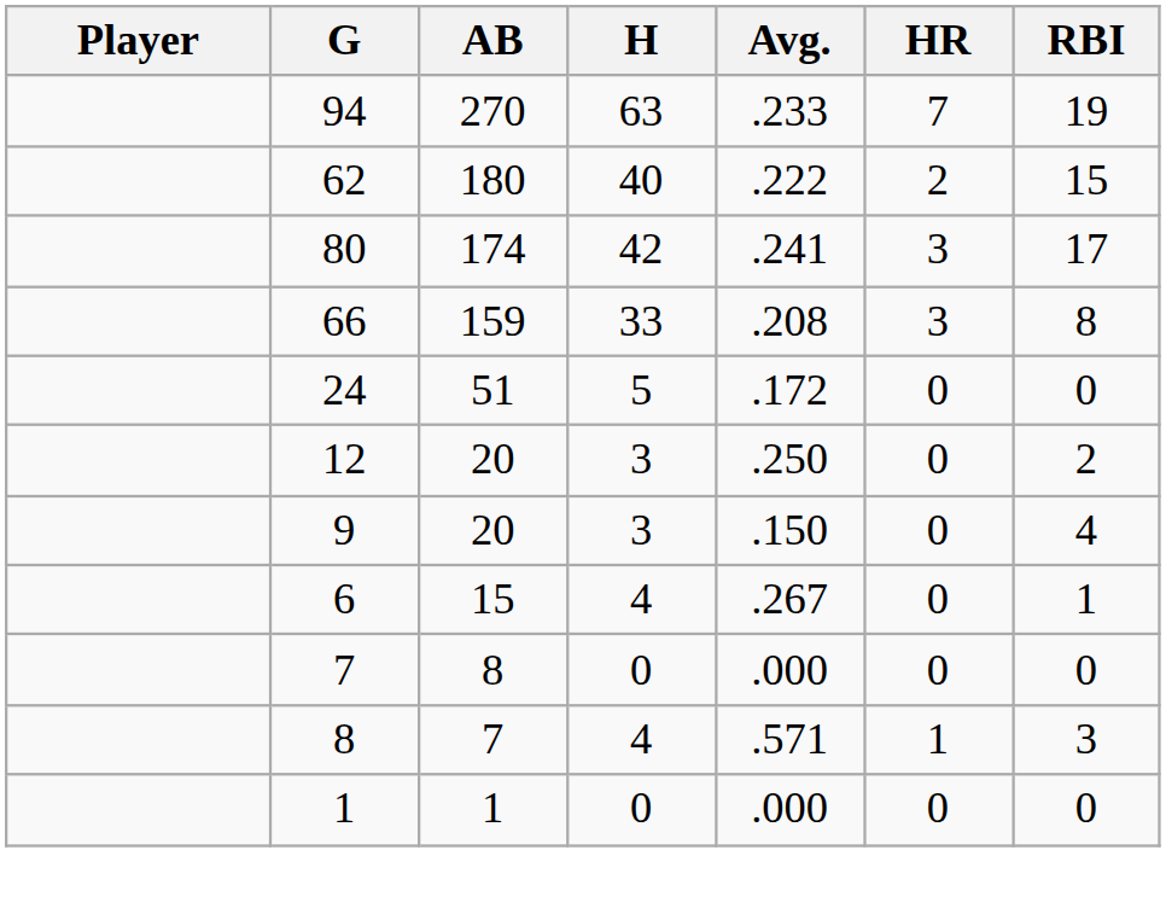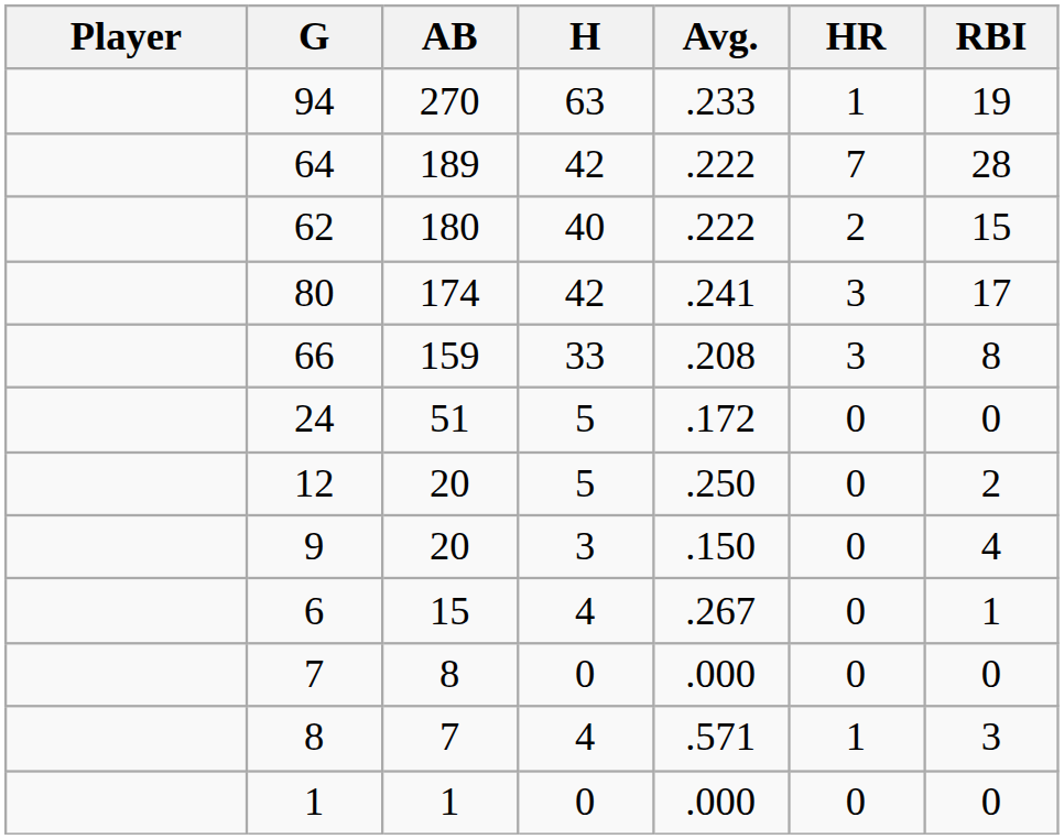94 | HR: 7 -> 1
+ row: 64 | 189 | 42 | .222 | 7 | 28
12 | H: 3 -> 5
